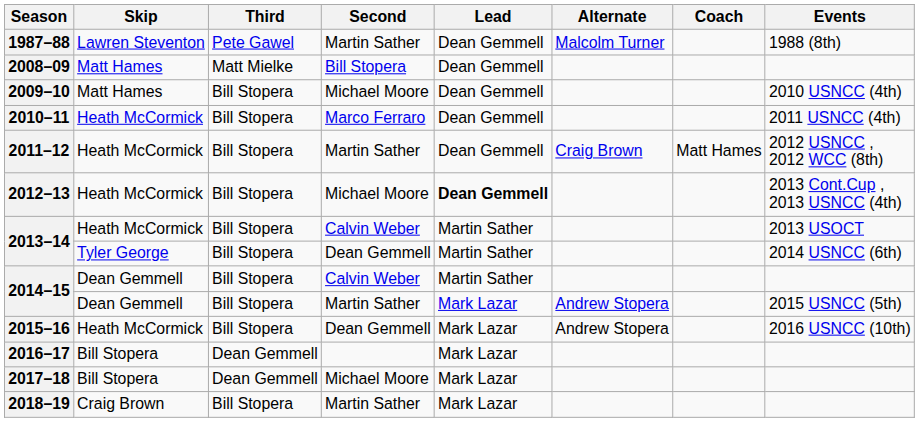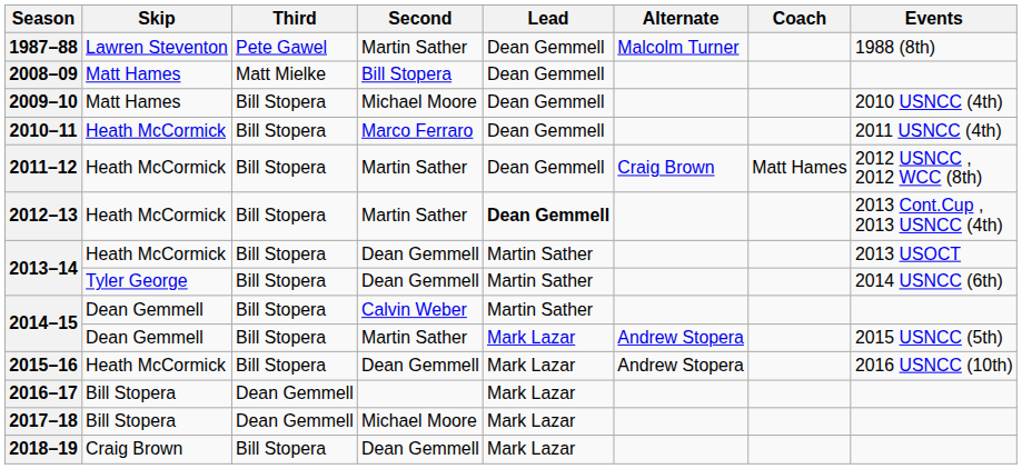2012–13 | Second: Michael Moore -> Martin Sather
2013–14 / Heath McCormick | Second: Calvin Weber -> Dean Gemmell
2018–19 | Second: Martin Sather -> Dean Gemmell
